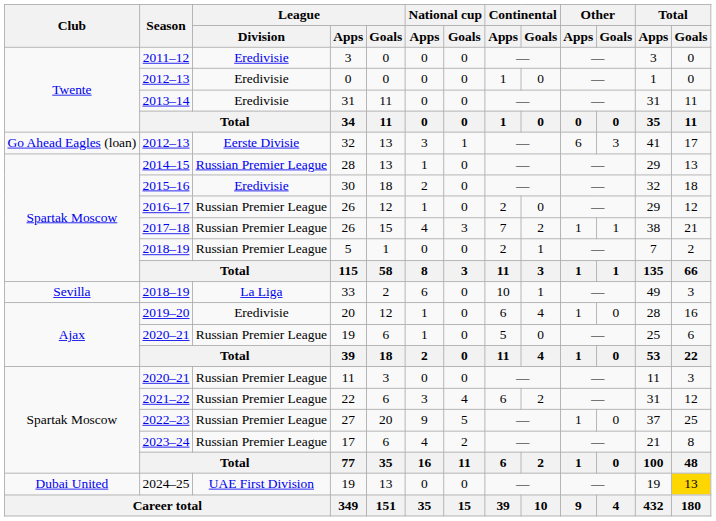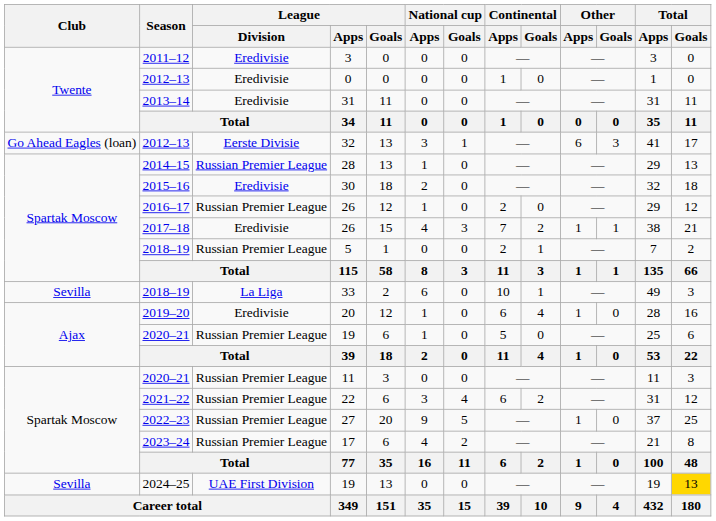2017–18 / 26 | League / Division: Russian Premier League -> Eredivisie
2024–25 / 19 | Club: Dubai United -> Sevilla
